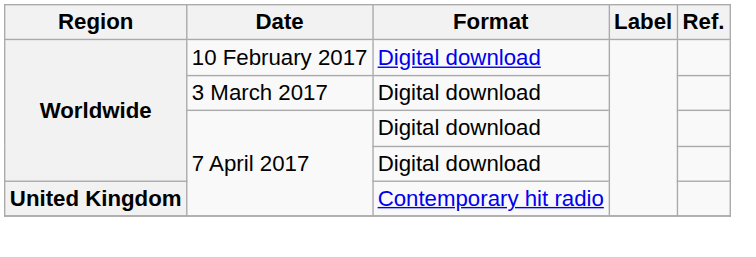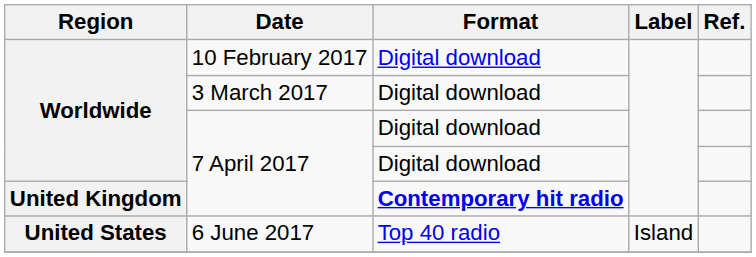United Kingdom / 7 April 2017 | Format: normal -> bold
+ row: United States | 6 June 2017 | Top 40 radio | Island
